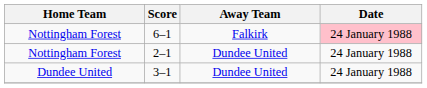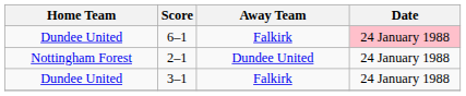6–1 | Home Team: Nottingham Forest -> Dundee United
3–1 | Away Team: Dundee United -> Falkirk
